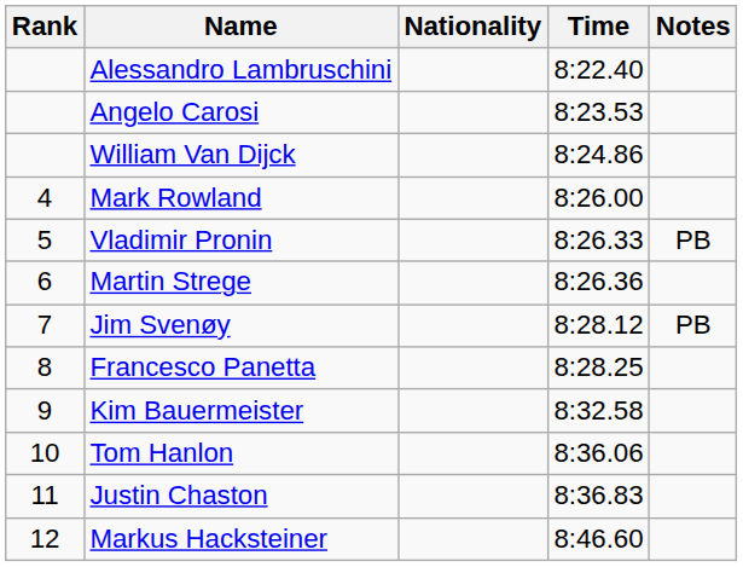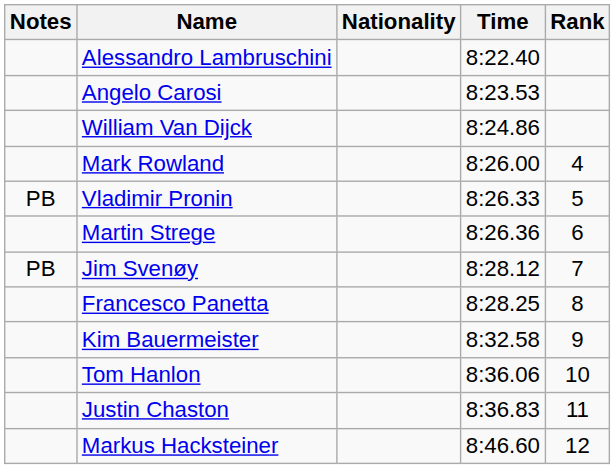columns swapped: Rank <-> Notes
